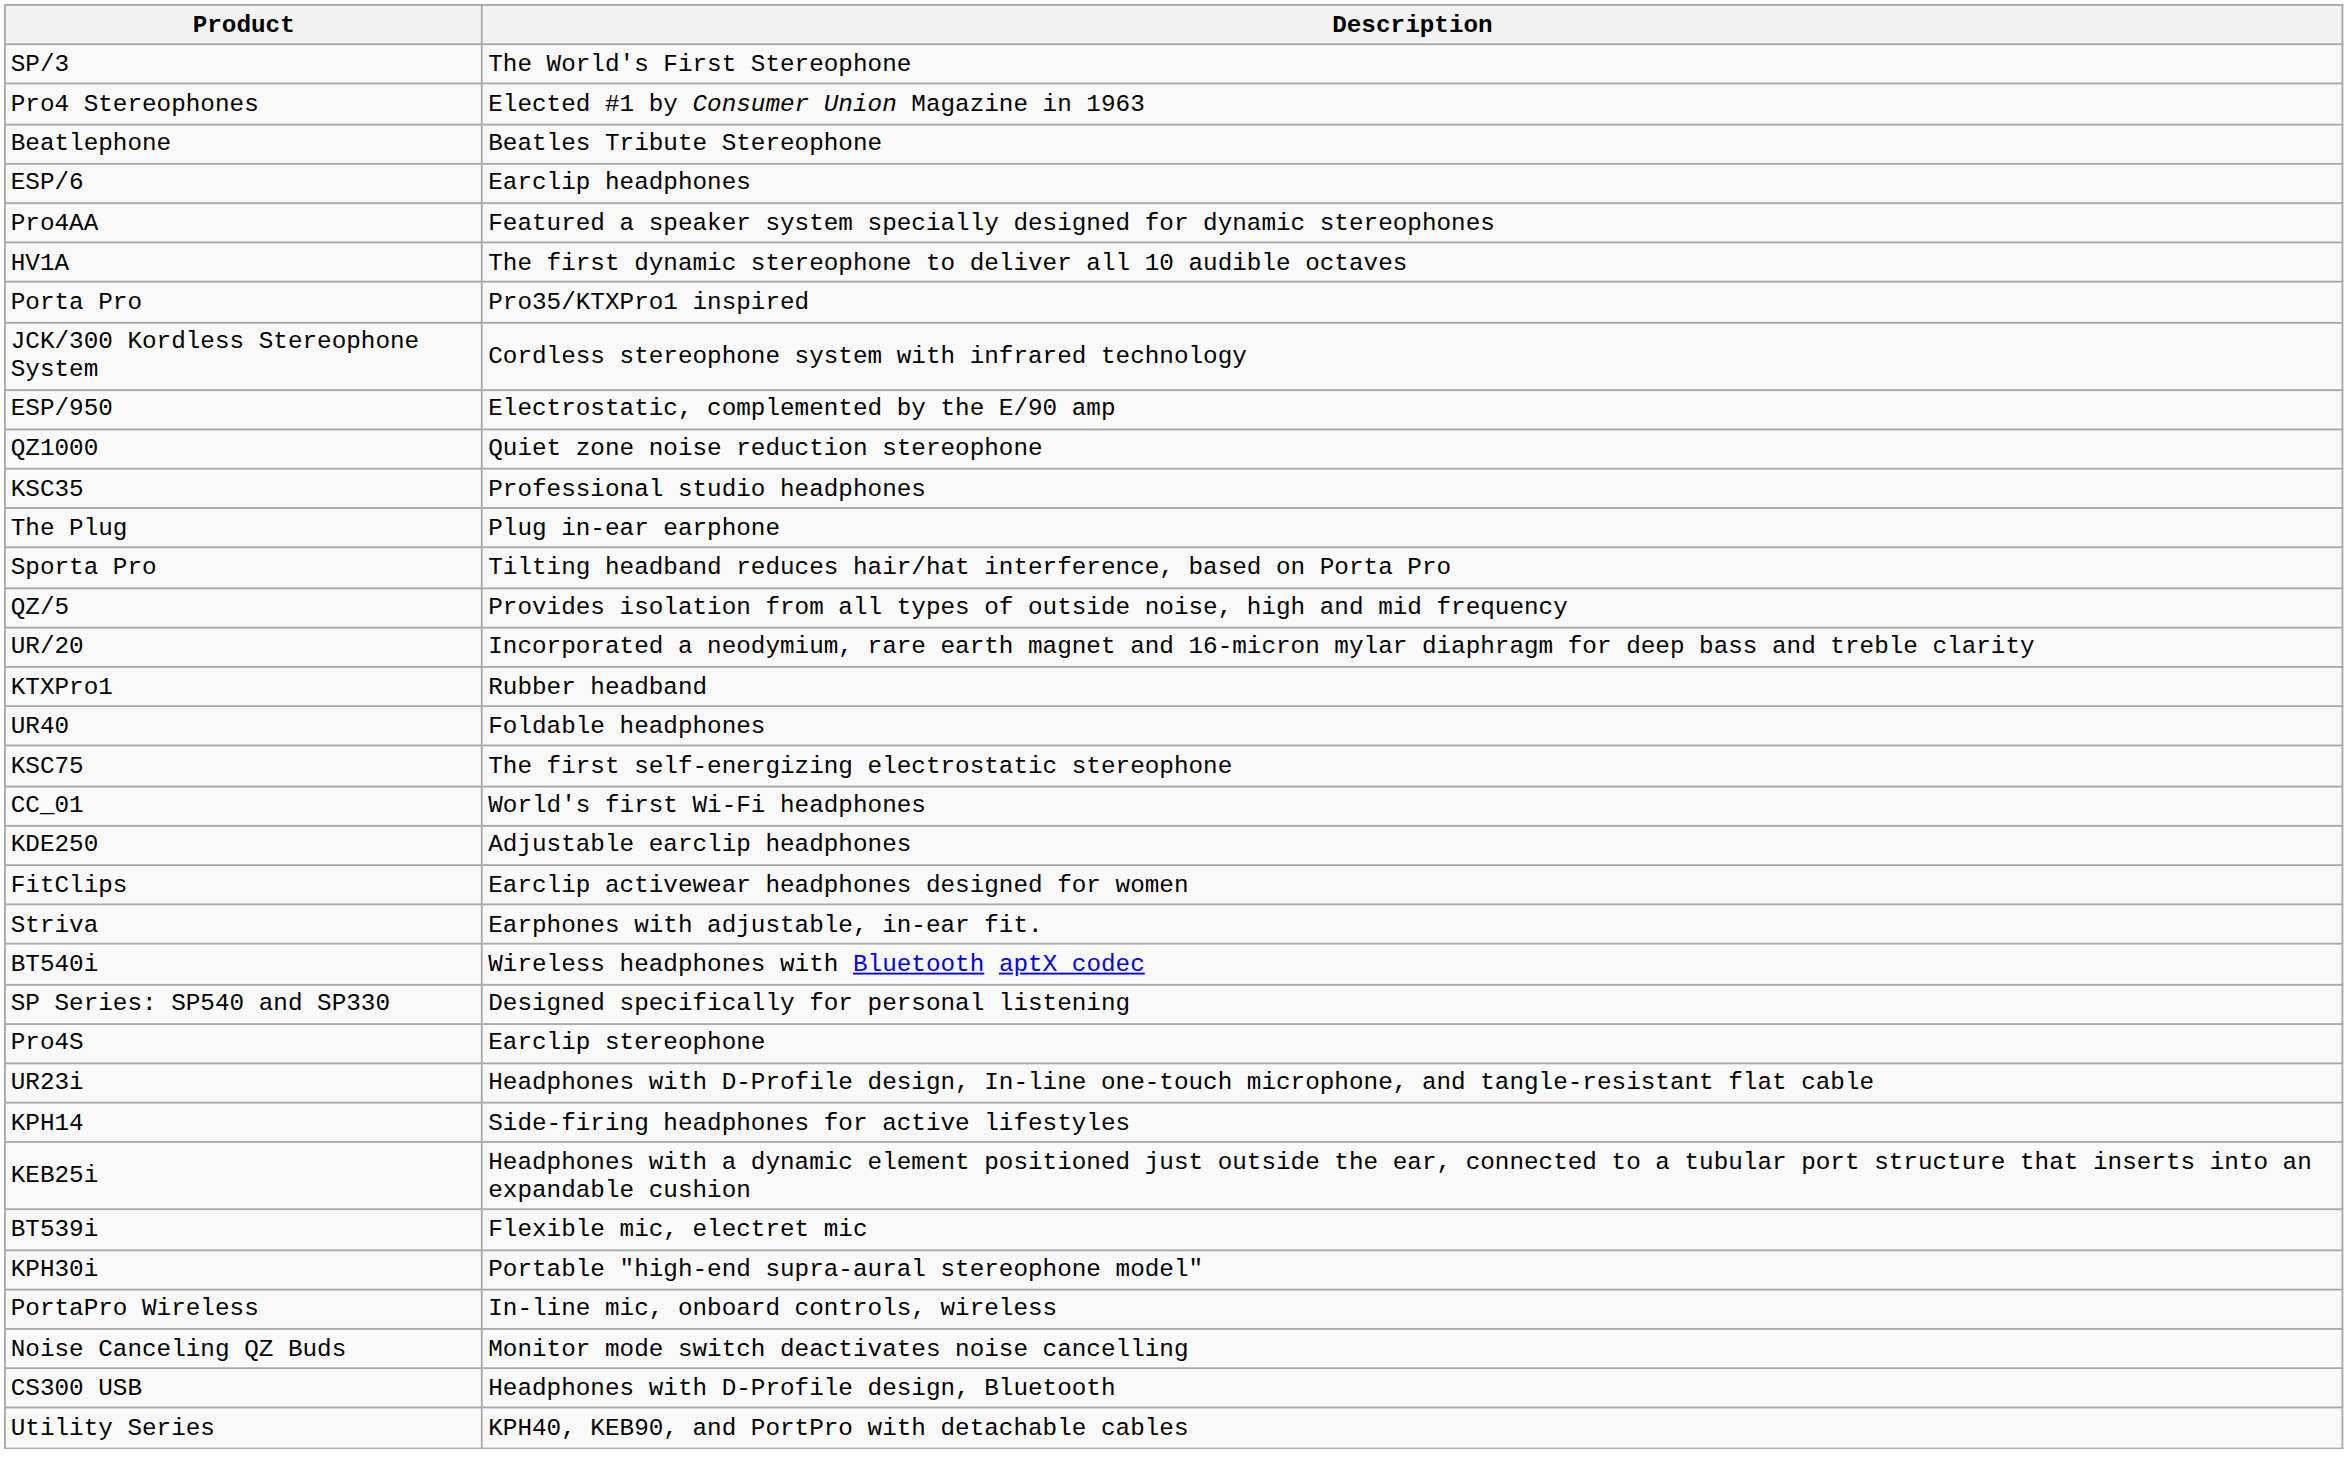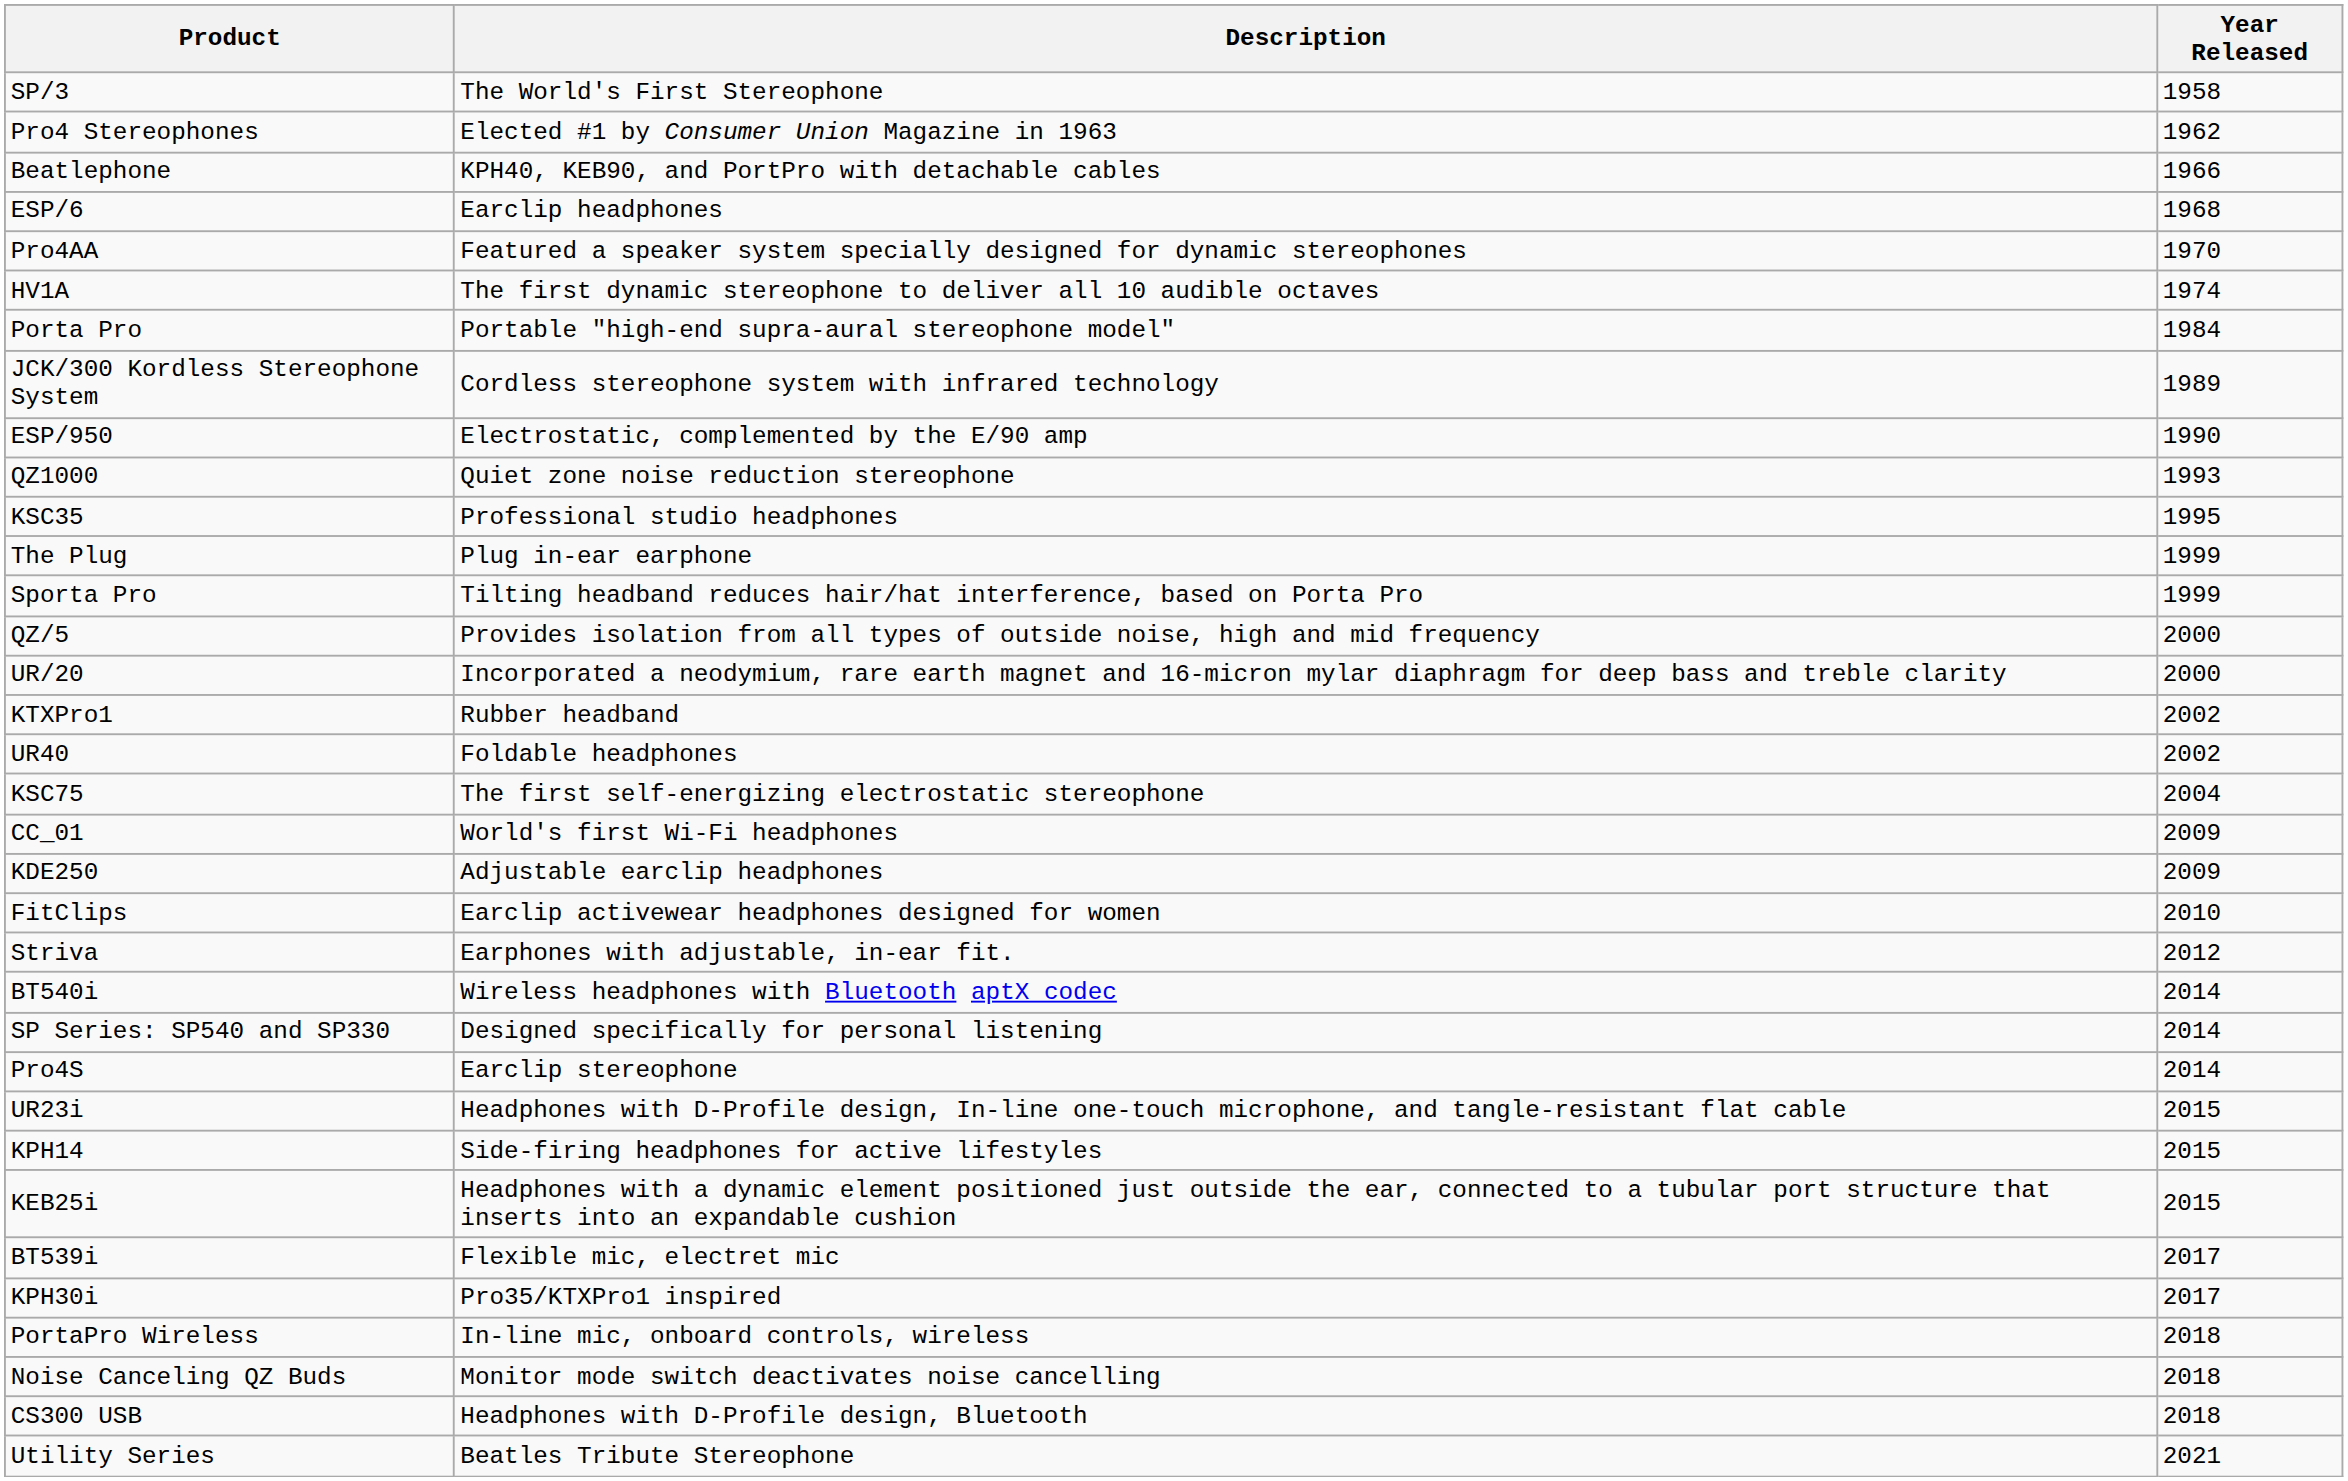+ column: Year Released | 1958 | 1962 | 1966 | 1968 | 1970 | 1974 | 1984 | 1989 | 1990 | 1993 | 1995 | 1999 | 1999 | 2000 | 2000 | 2002 | 2002 | 2004 | 2009 | 2009 | 2010 | 2012 | 2014 | 2014 | 2014 | 2015 | 2015 | 2015 | 2017 | 2017 | 2018 | 2018 | 2018 | 2021
Beatlephone | Description: Beatles Tribute Stereophone -> KPH40, KEB90, and PortPro with detachable cables
Porta Pro | Description: Pro35/KTXPro1 inspired -> Portable "high-end supra-aural stereophone model"
KPH30i | Description: Portable "high-end supra-aural stereophone model" -> Pro35/KTXPro1 inspired
Utility Series | Description: KPH40, KEB90, and PortPro with detachable cables -> Beatles Tribute Stereophone
